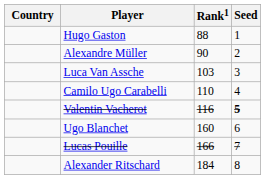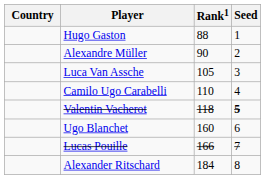Luca Van Assche | Rank1: 103 -> 105
Valentin Vacherot | Rank1: 116 -> 118
